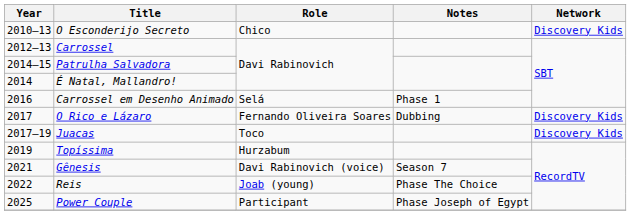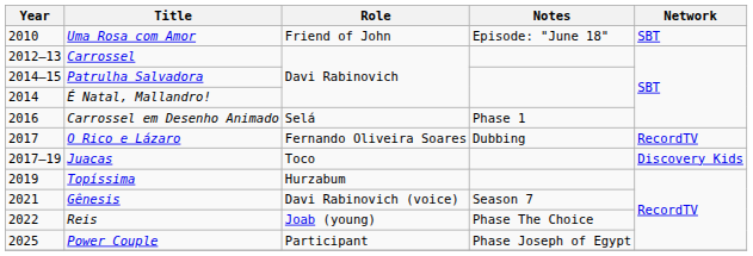+ row: 2010 | Uma Rosa com Amor | Friend of John | Episode: "June 18" | SBT
- row: 2010–13 | O Esconderijo Secreto | Chico | Discovery Kids
O Rico e Lázaro | Network: Discovery Kids -> RecordTV
